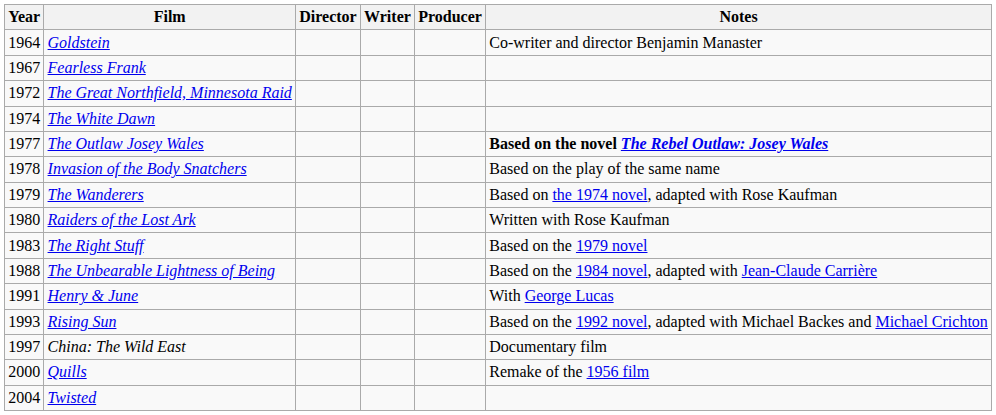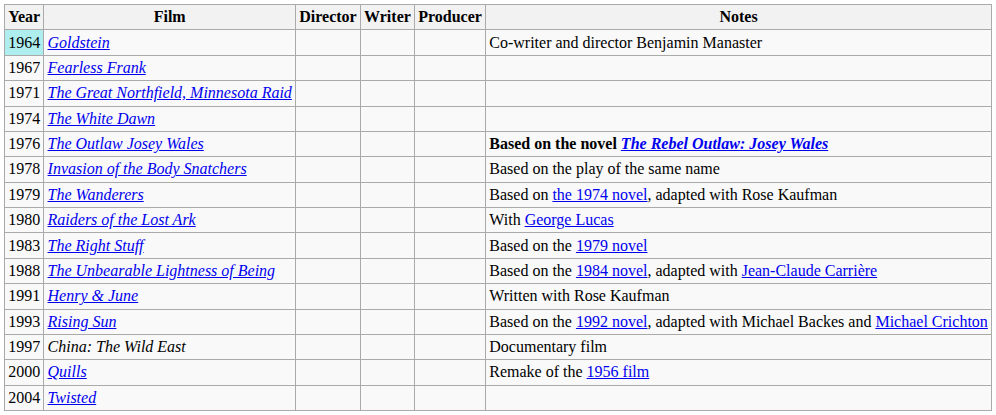Goldstein | Year: no background -> paleturquoise background
The Great Northfield, Minnesota Raid | Year: 1972 -> 1971
The Outlaw Josey Wales | Year: 1977 -> 1976
Raiders of the Lost Ark | Notes: Written with Rose Kaufman -> With George Lucas
Henry & June | Notes: With George Lucas -> Written with Rose Kaufman
